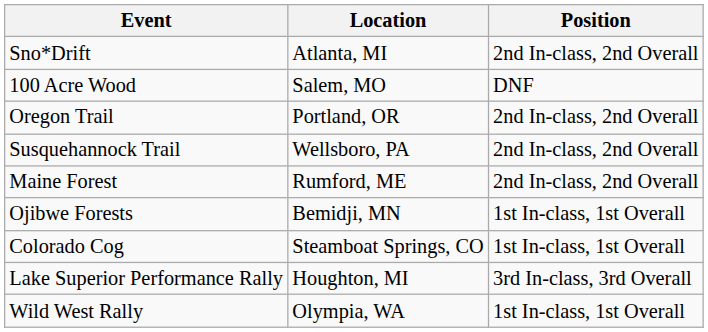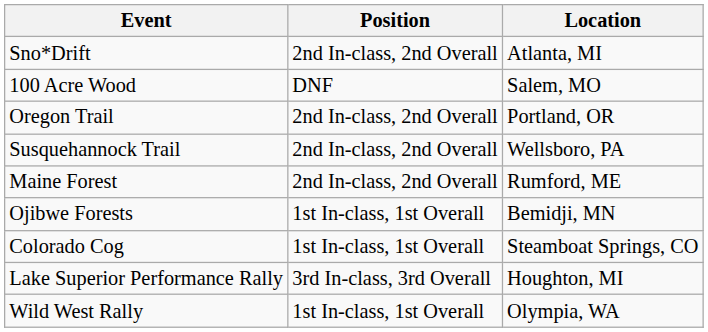columns swapped: Location <-> Position
